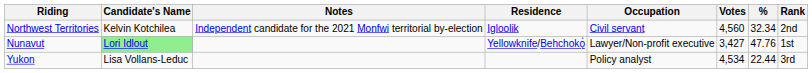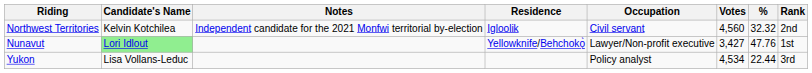Northwest Territories | %: 32.34 -> 32.32
